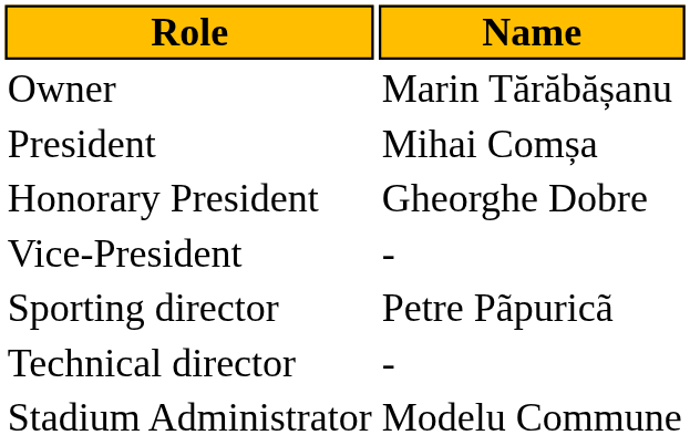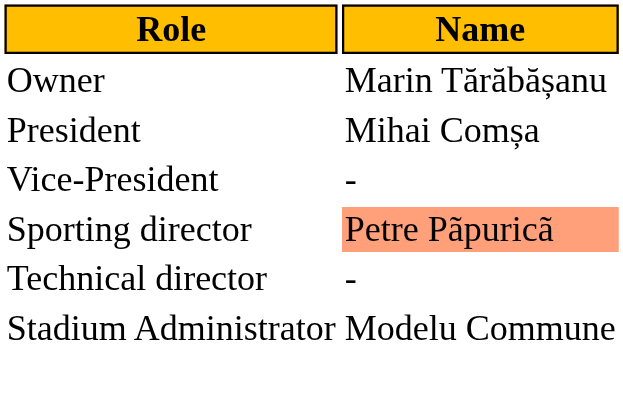- row: Honorary President | Gheorghe Dobre
Sporting director | Name: no background -> lightsalmon background
